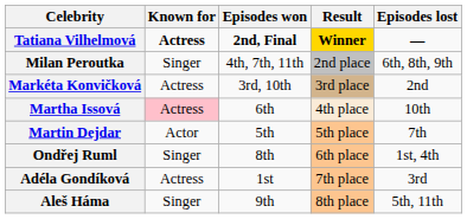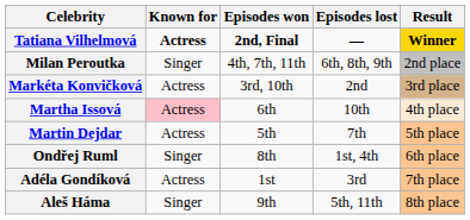columns swapped: Episodes lost <-> Result
Martin Dejdar | Known for: Actor -> Actress
